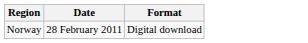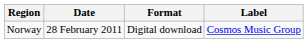+ column: Label | Cosmos Music Group
